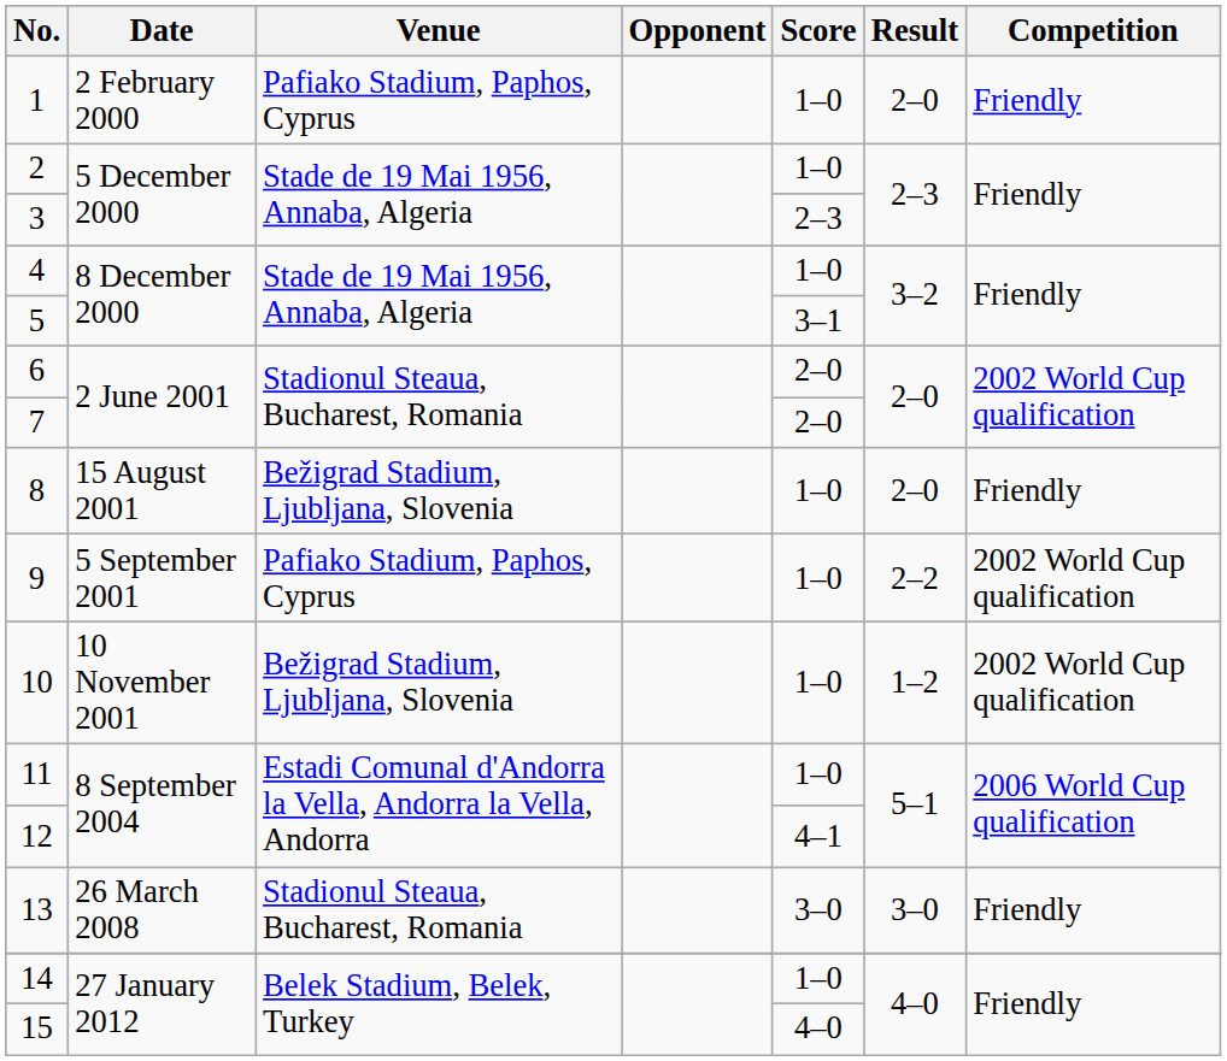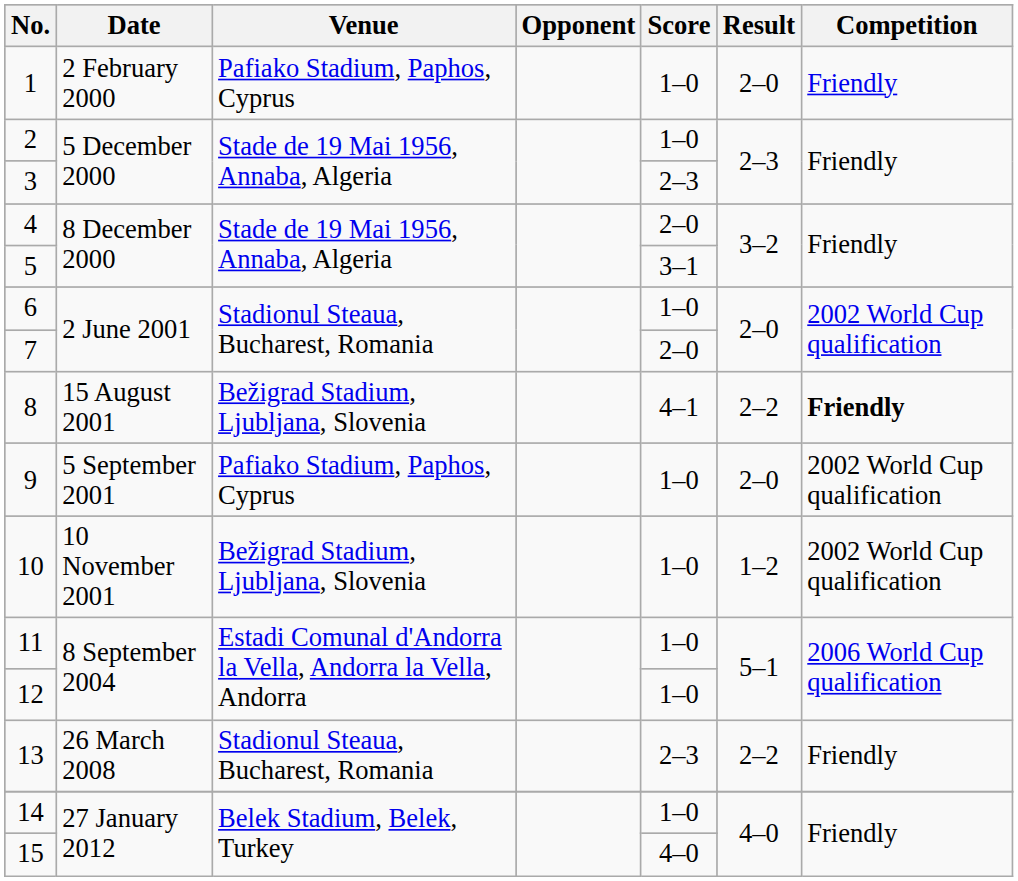4 | Score: 1–0 -> 2–0
6 | Score: 2–0 -> 1–0
8 | Score: 1–0 -> 4–1
8 | Result: 2–0 -> 2–2
8 | Competition: normal -> bold
9 | Result: 2–2 -> 2–0
12 | Score: 4–1 -> 1–0
13 | Score: 3–0 -> 2–3
13 | Result: 3–0 -> 2–2
